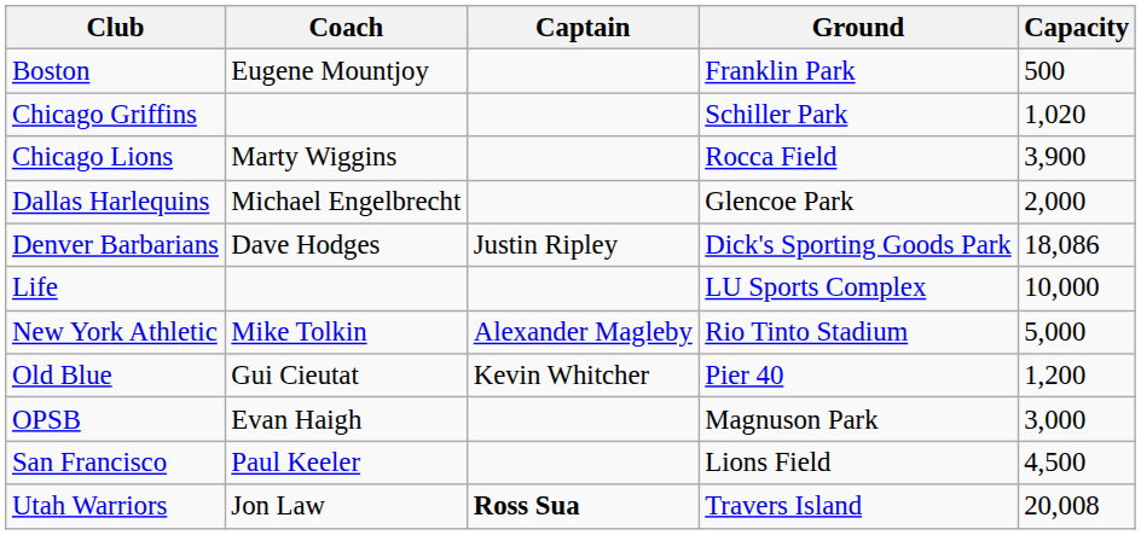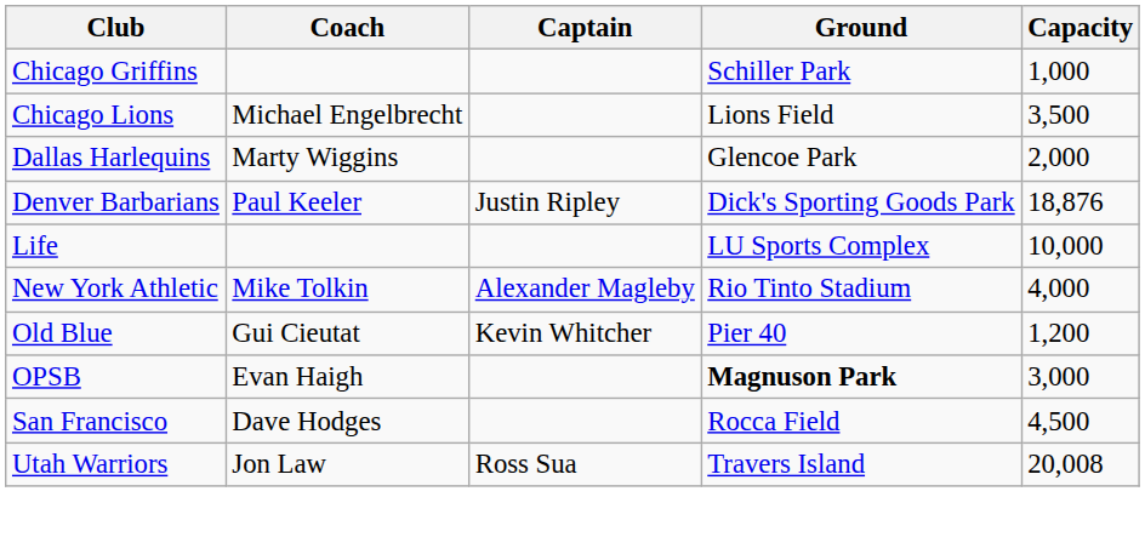- row: Boston | Eugene Mountjoy | Franklin Park | 500
Chicago Griffins | Capacity: 1,020 -> 1,000
Chicago Lions | Coach: Marty Wiggins -> Michael Engelbrecht
Chicago Lions | Ground: Rocca Field -> Lions Field
Chicago Lions | Capacity: 3,900 -> 3,500
Dallas Harlequins | Coach: Michael Engelbrecht -> Marty Wiggins
Denver Barbarians | Coach: Dave Hodges -> Paul Keeler
Denver Barbarians | Capacity: 18,086 -> 18,876
New York Athletic | Capacity: 5,000 -> 4,000
OPSB | Ground: normal -> bold
San Francisco | Coach: Paul Keeler -> Dave Hodges
San Francisco | Ground: Lions Field -> Rocca Field
Utah Warriors | Captain: bold -> normal
